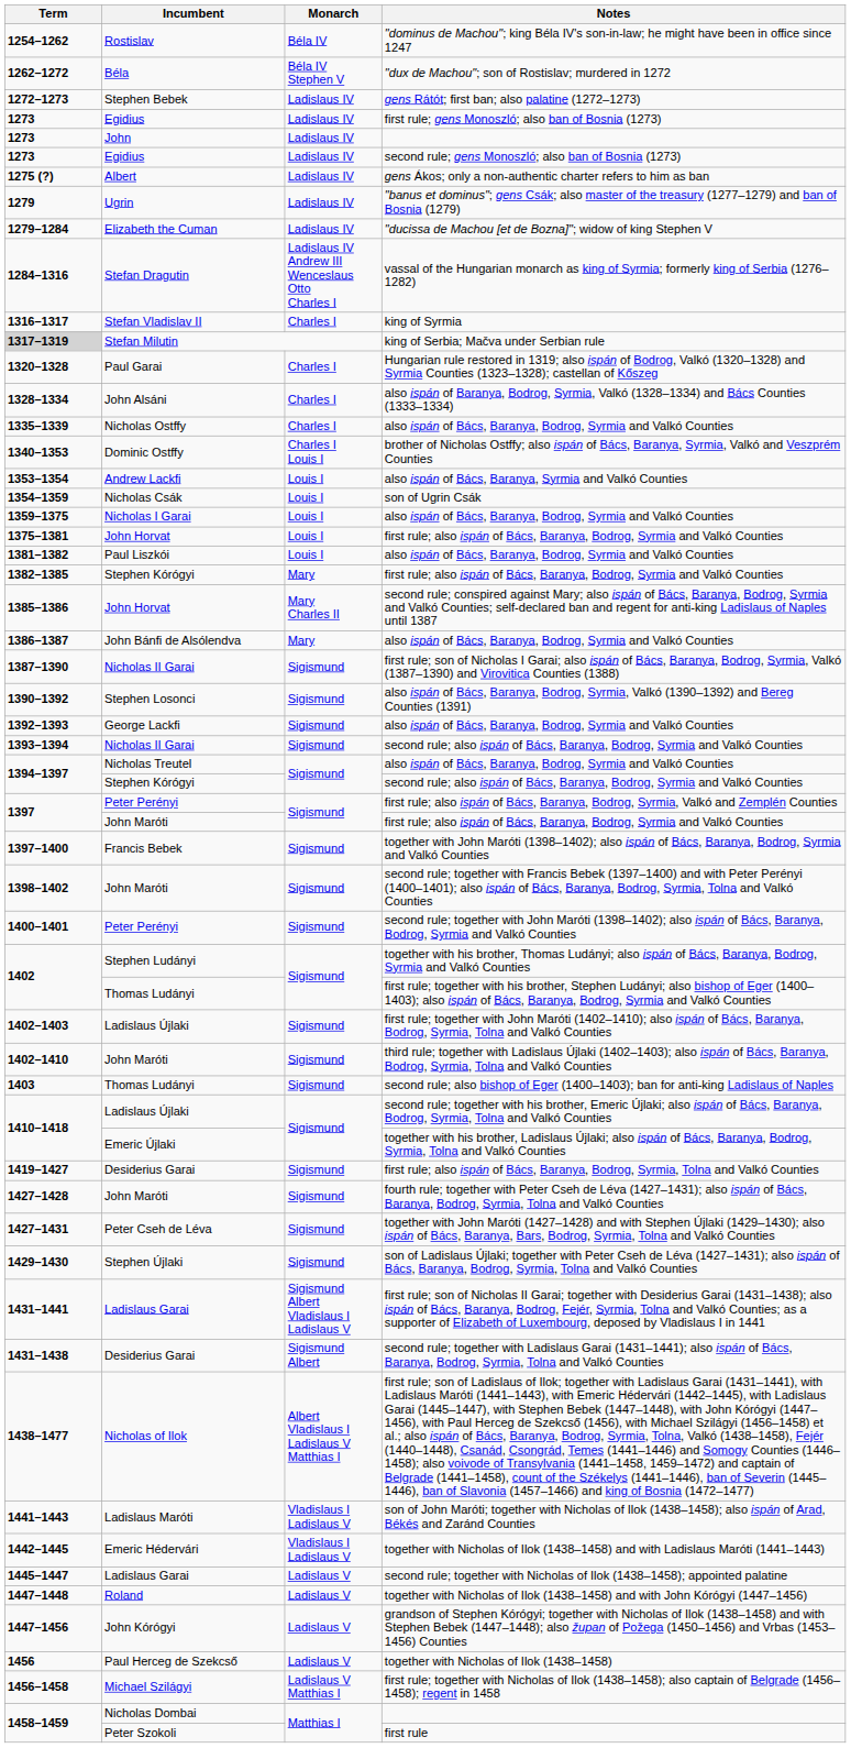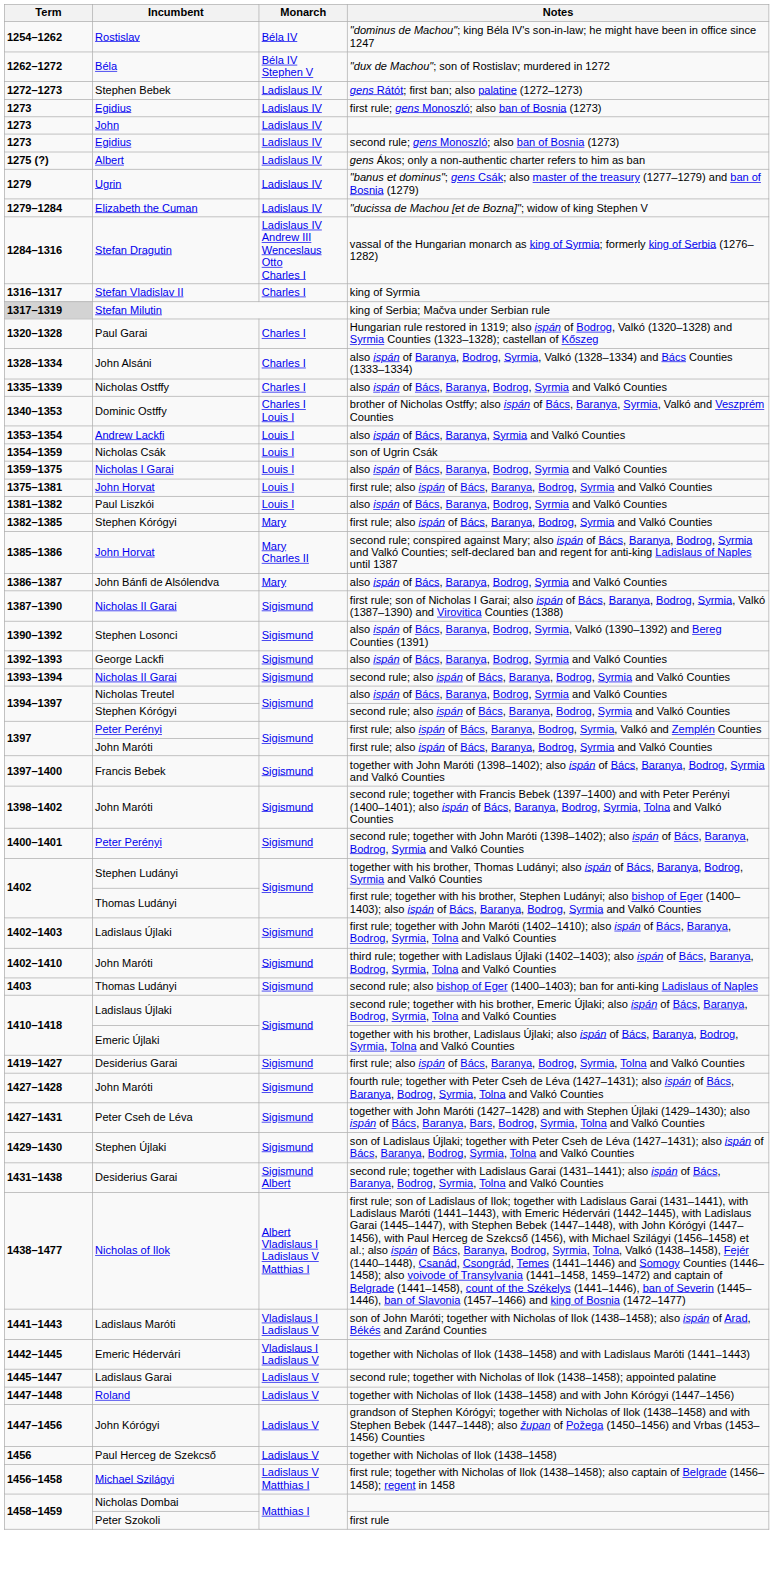- row: 1431–1441 | Ladislaus Garai | Sigismund Albert Vladislaus I Ladislaus V | first rule; son of Nicholas II Garai; together with Desiderius Garai (1431–1438); also ispán of Bács, Baranya, Bodrog, Fejér, Syrmia, Tolna and Valkó Counties; as a supporter of Elizabeth of Luxembourg, deposed by Vladislaus I in 1441
